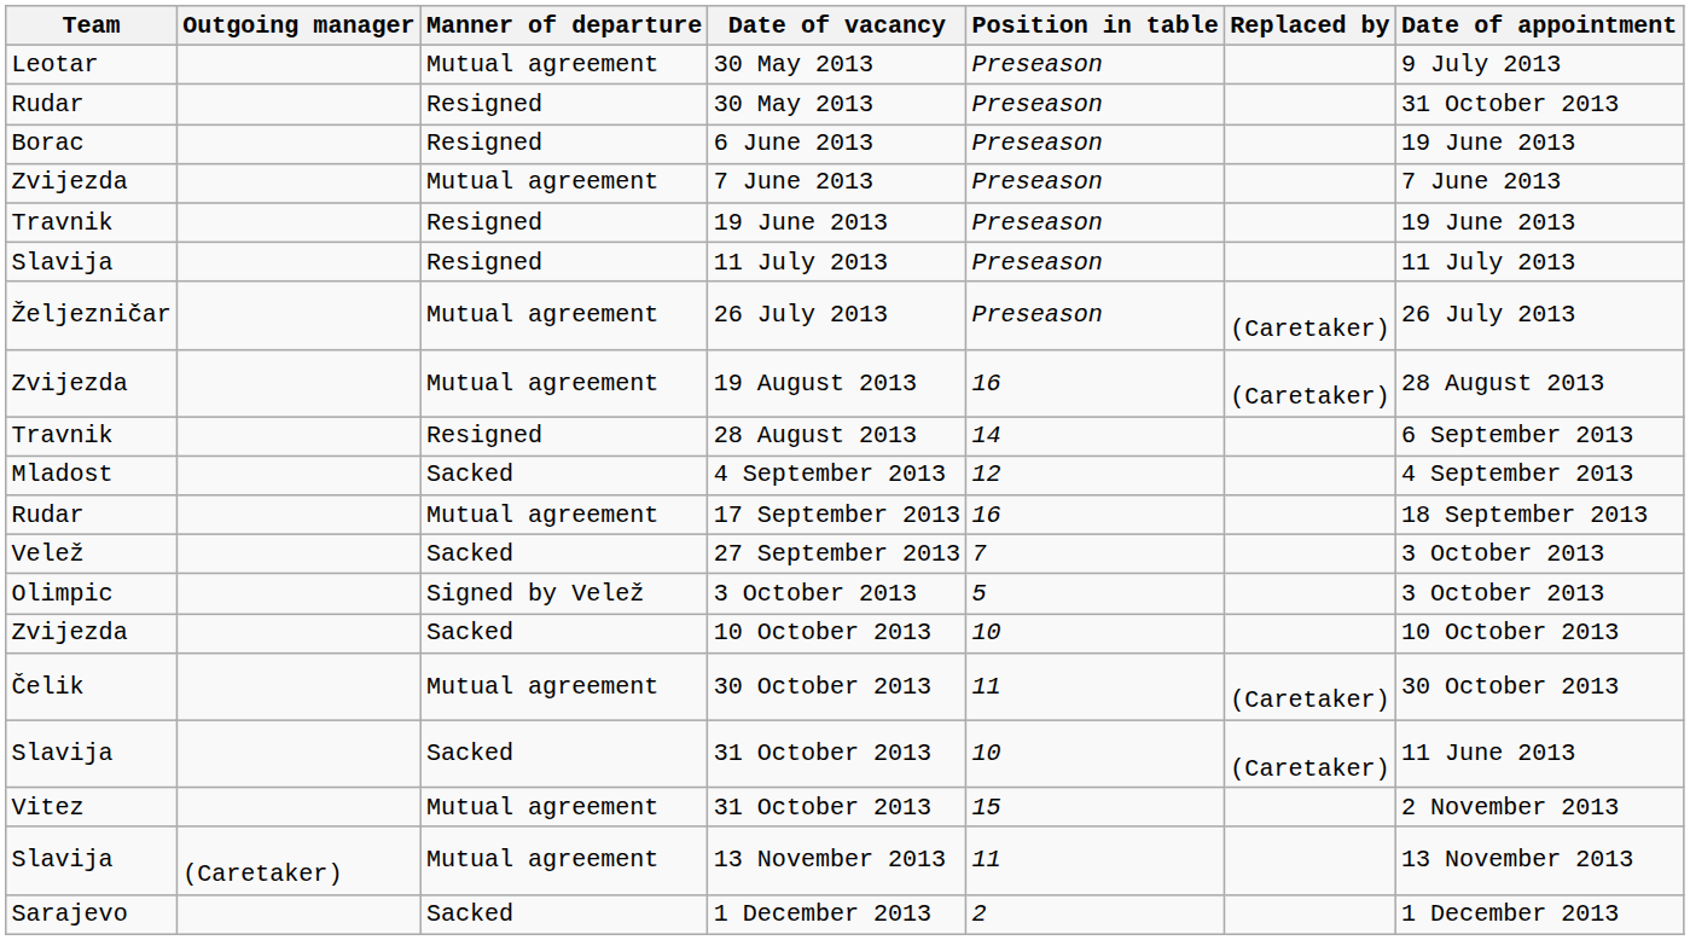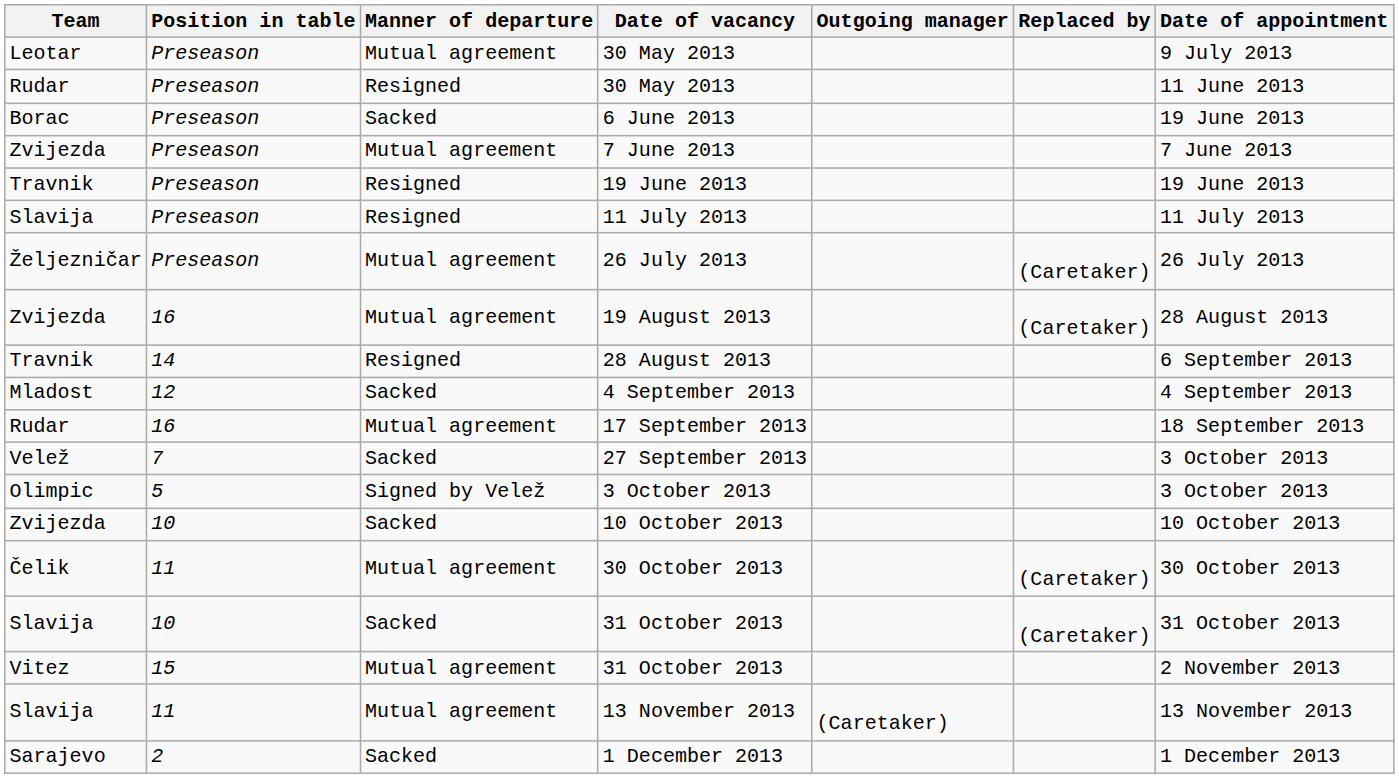columns swapped: Outgoing manager <-> Position in table
Rudar / 30 May 2013 | Date of appointment: 31 October 2013 -> 11 June 2013
6 June 2013 | Manner of departure: Resigned -> Sacked
Slavija / 31 October 2013 | Date of appointment: 11 June 2013 -> 31 October 2013
